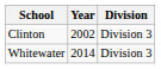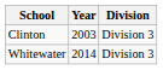Clinton | Year: 2002 -> 2003
